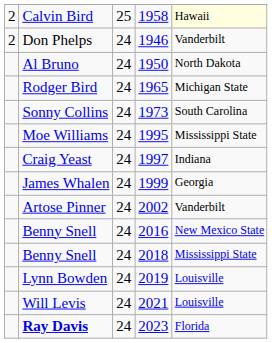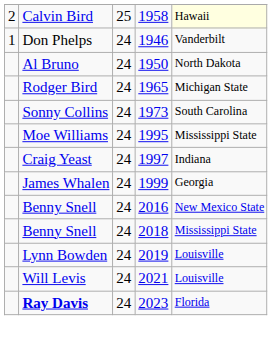Don Phelps | column 1: 2 -> 1
- row: Artose Pinner | 24 | 2002 | Vanderbilt
